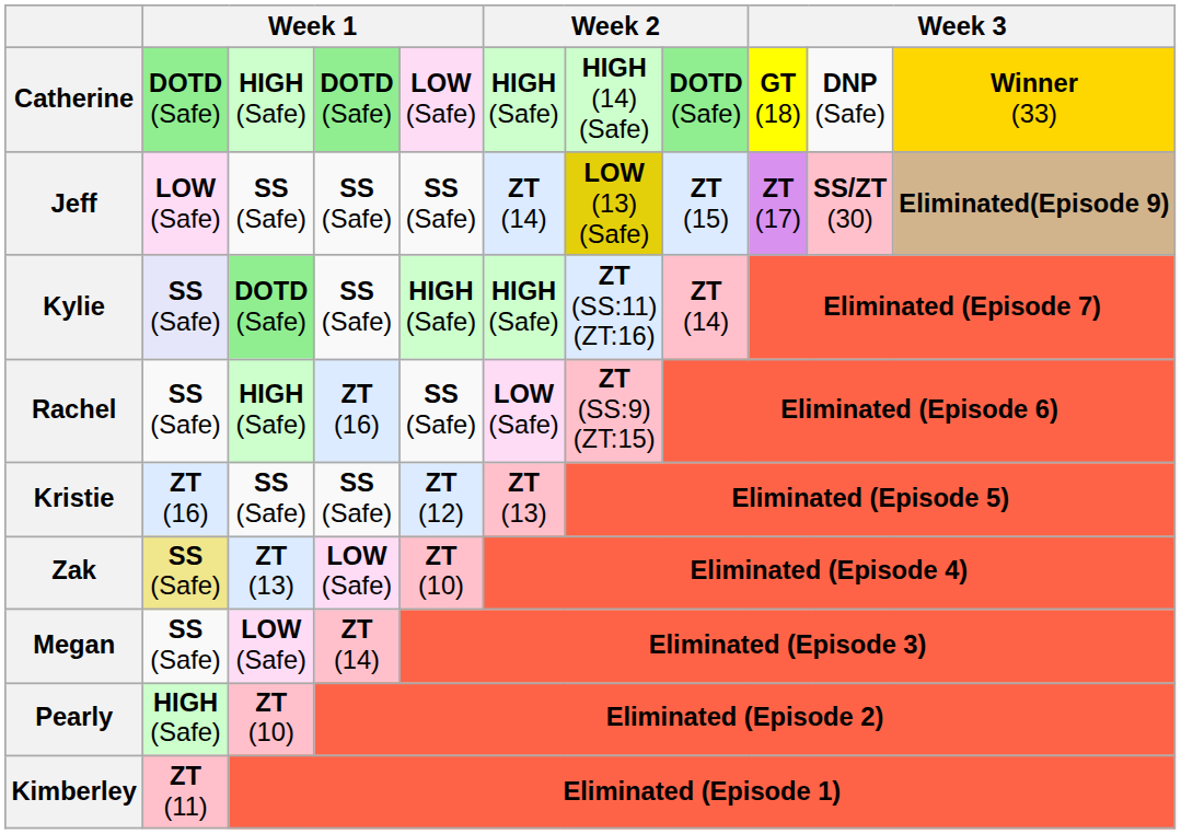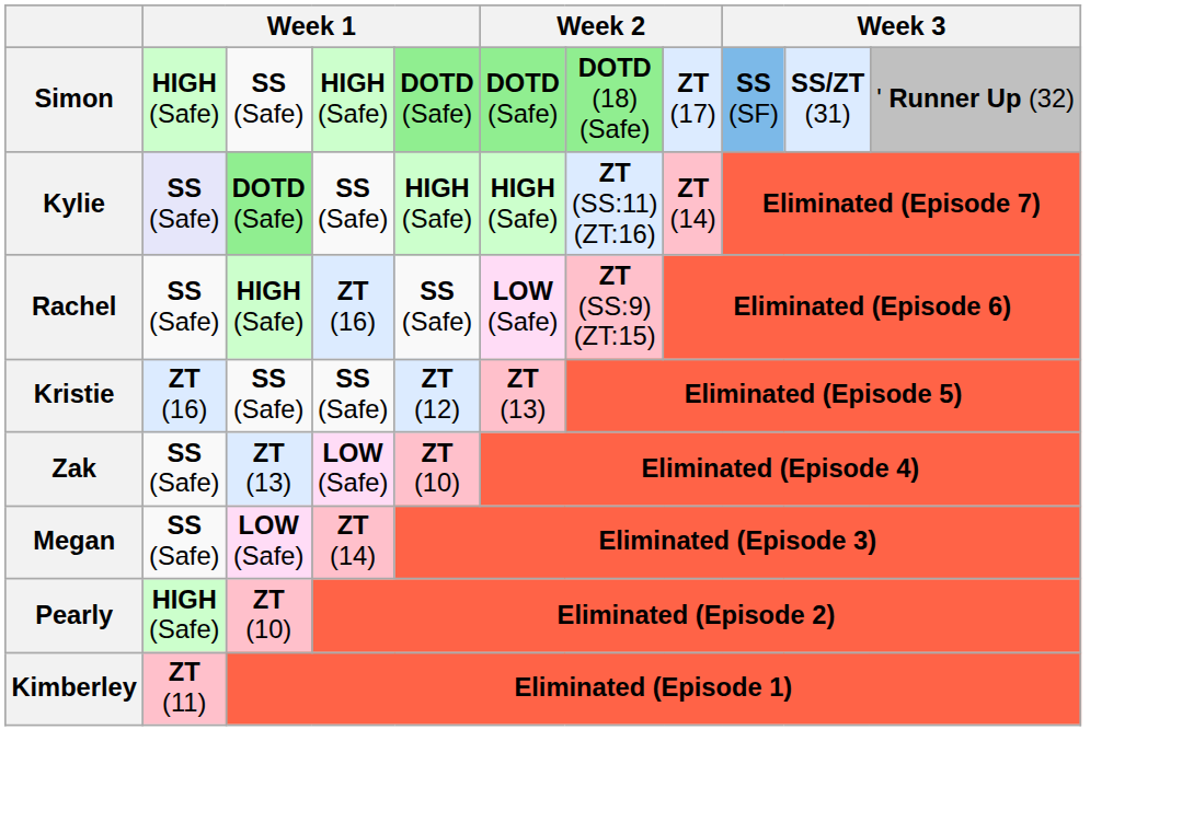- row: Catherine | DOTD (Safe) | HIGH (Safe) | DOTD (Safe) | LOW (Safe) | HIGH (Safe) | HIGH (14) (Safe) | DOTD (Safe) | GT (18) | DNP (Safe) | Winner (33)
+ row: Simon | HIGH (Safe) | SS (Safe) | HIGH (Safe) | DOTD (Safe) | DOTD (Safe) | DOTD (18) (Safe) | ZT (17) | SS (SF) | SS/ZT (31) | ' Runner Up (32)
- row: Jeff | LOW (Safe) | SS (Safe) | SS (Safe) | SS (Safe) | ZT (14) | LOW (13) (Safe) | ZT (15) | ZT (17) | SS/ZT (30) | Eliminated(Episode 9)
Zak | column 2: khaki background -> no background
